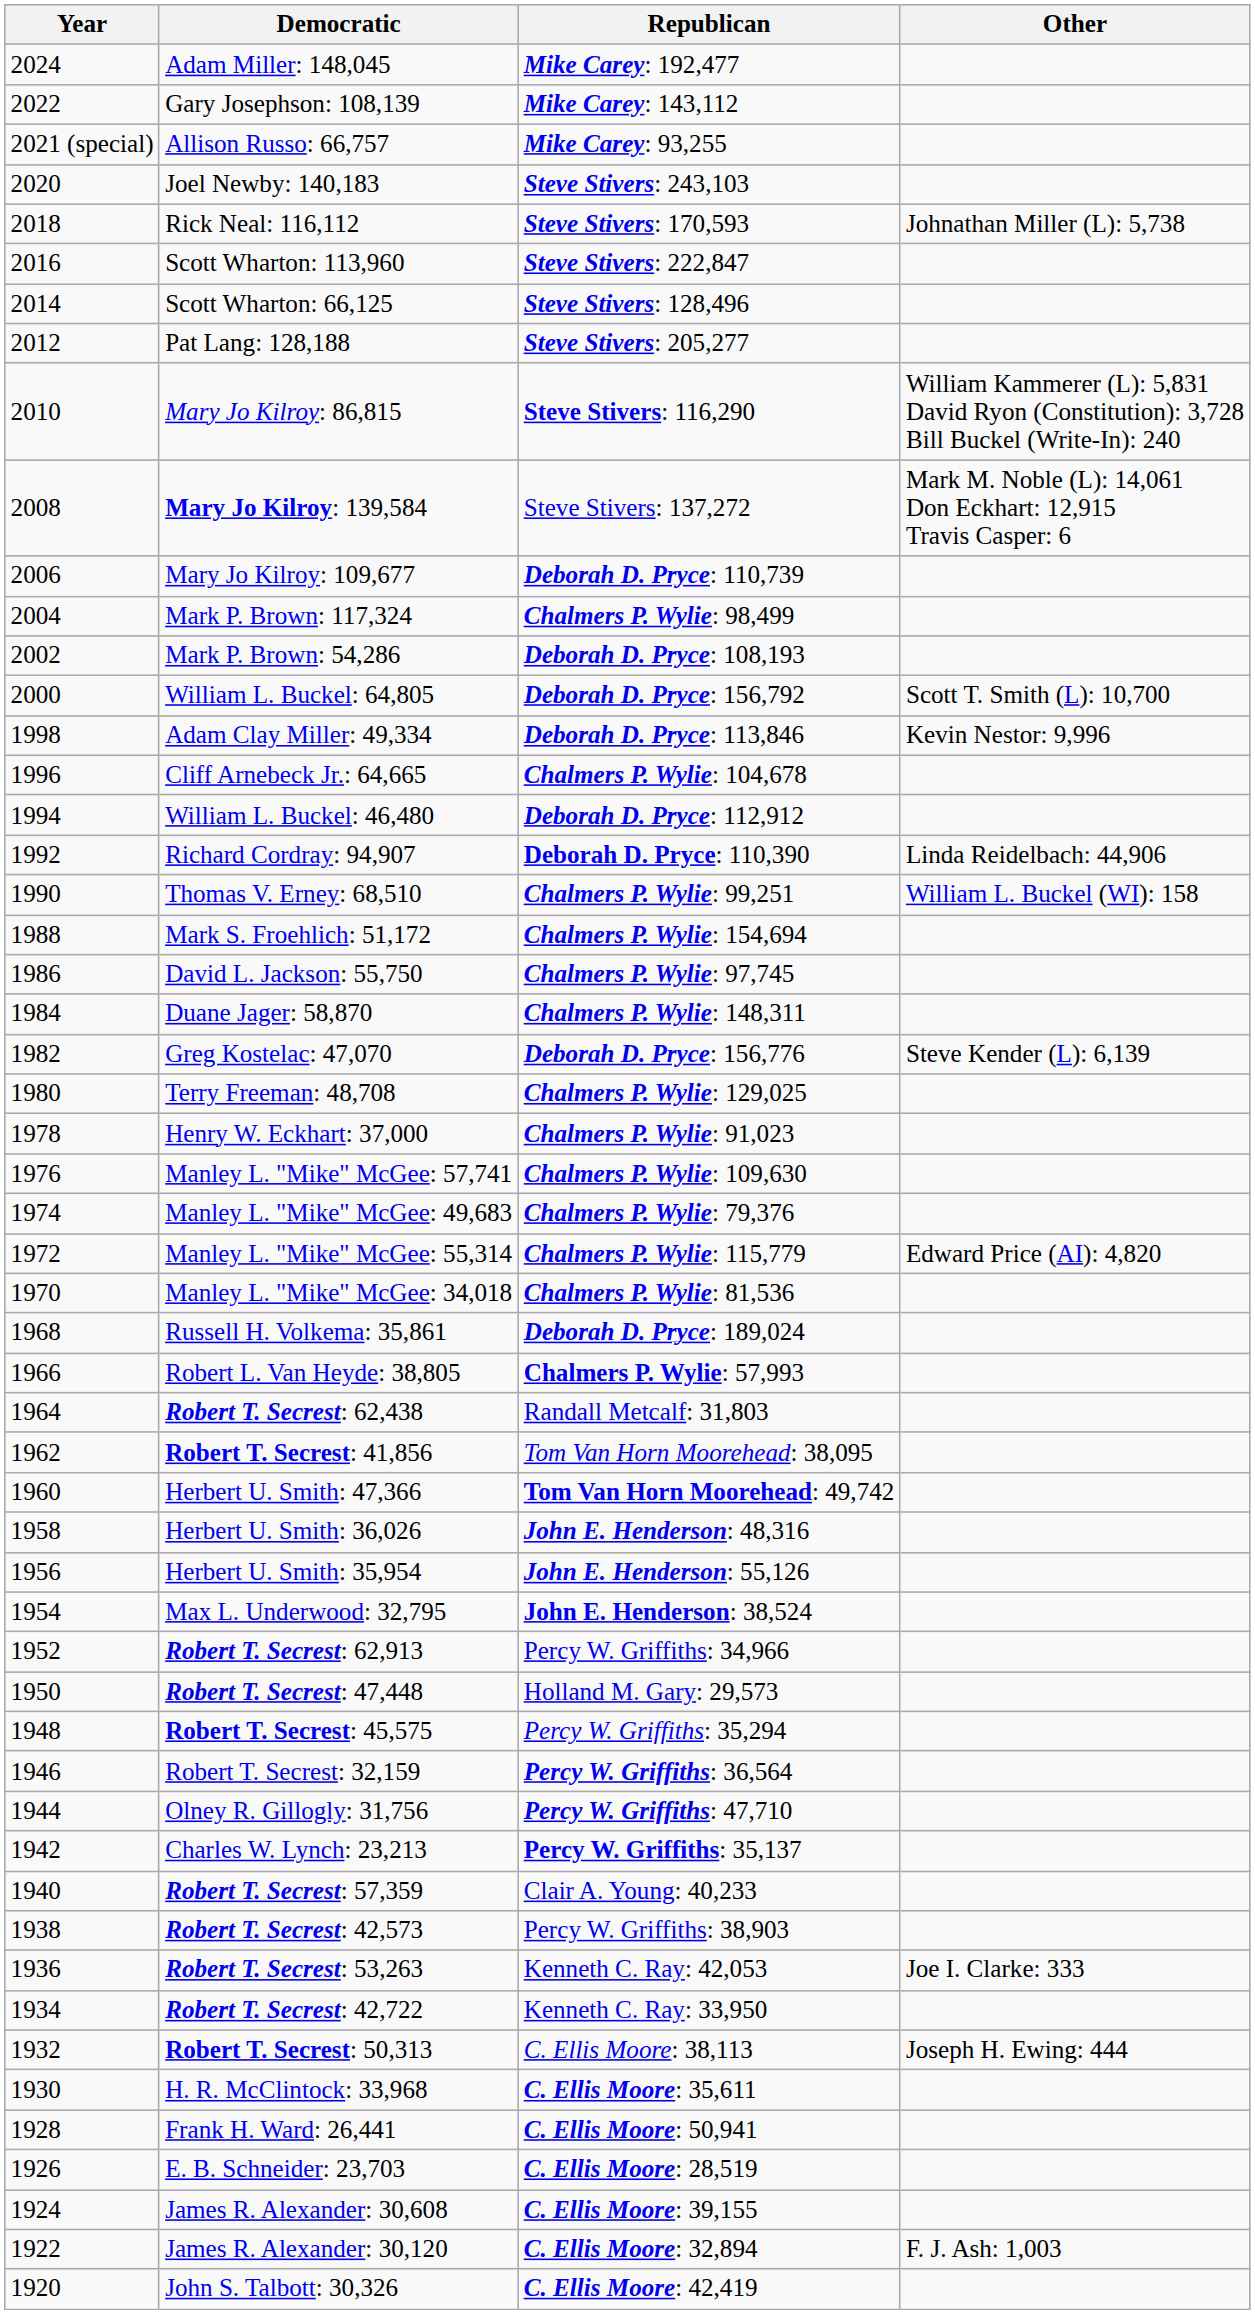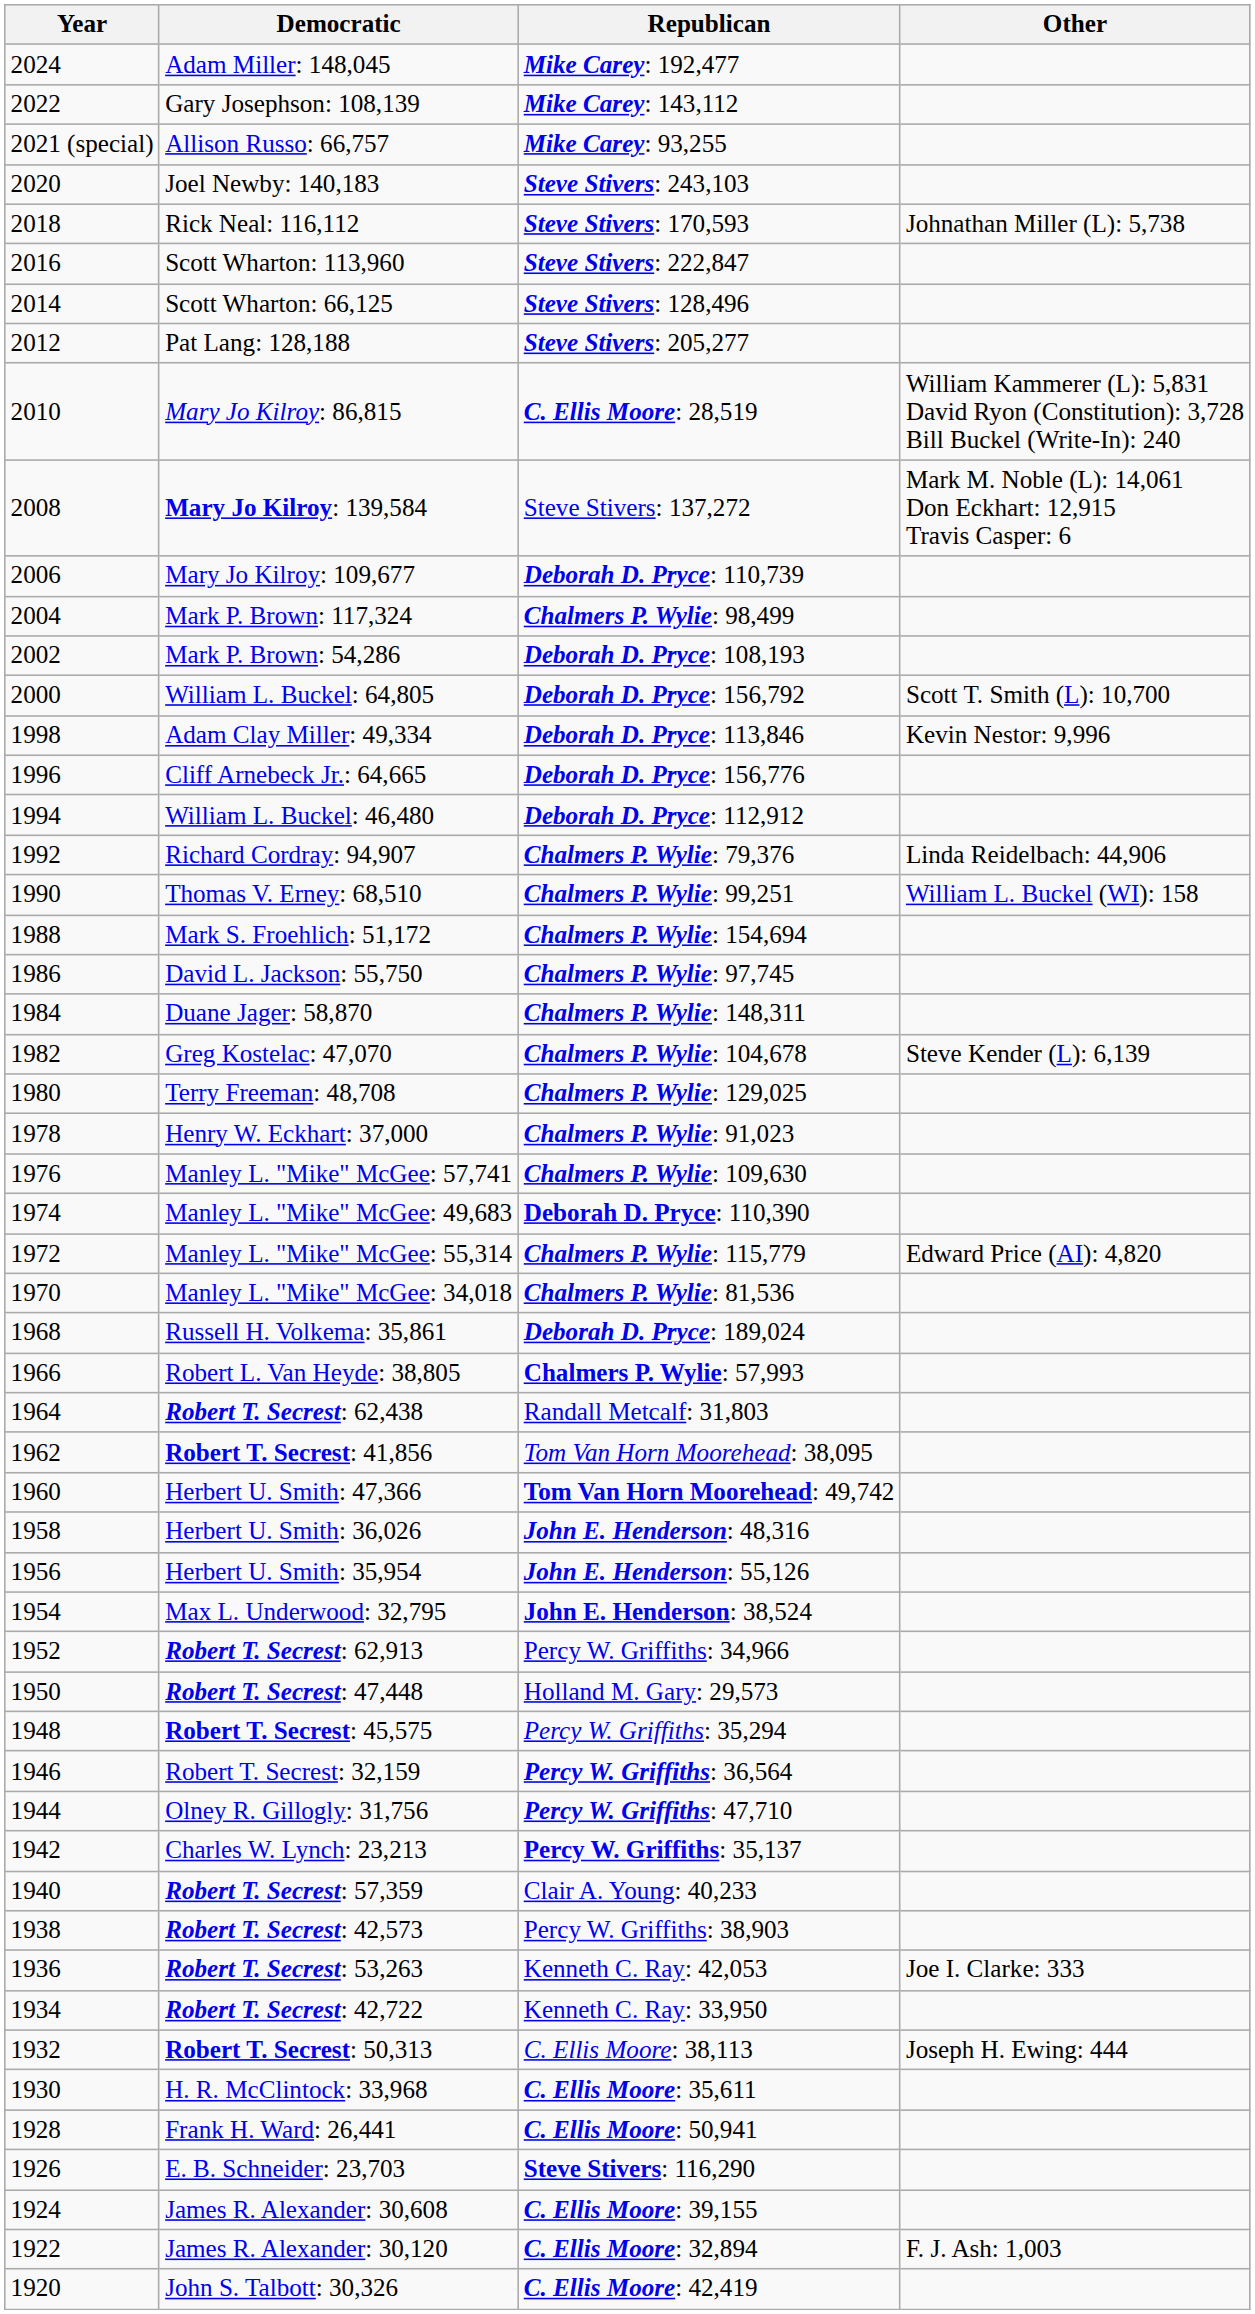Mary Jo Kilroy: 86,815 | Republican: Steve Stivers: 116,290 -> C. Ellis Moore: 28,519
Cliff Arnebeck Jr.: 64,665 | Republican: Chalmers P. Wylie: 104,678 -> Deborah D. Pryce: 156,776
Richard Cordray: 94,907 | Republican: Deborah D. Pryce: 110,390 -> Chalmers P. Wylie: 79,376
Greg Kostelac: 47,070 | Republican: Deborah D. Pryce: 156,776 -> Chalmers P. Wylie: 104,678
Manley L. "Mike" McGee: 49,683 | Republican: Chalmers P. Wylie: 79,376 -> Deborah D. Pryce: 110,390
E. B. Schneider: 23,703 | Republican: C. Ellis Moore: 28,519 -> Steve Stivers: 116,290
